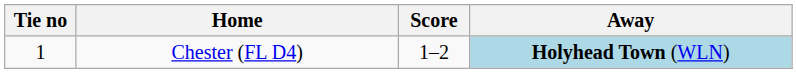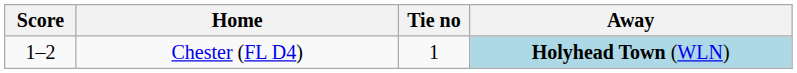columns swapped: Tie no <-> Score
